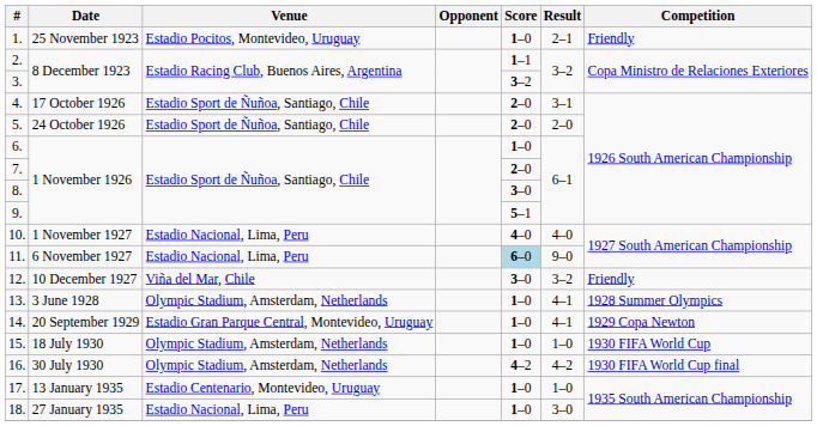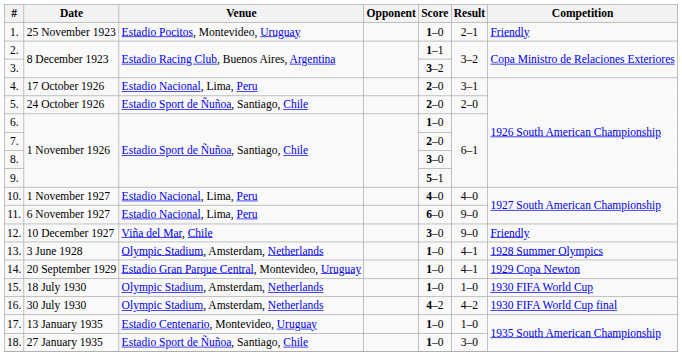4. | Venue: Estadio Sport de Ñuñoa, Santiago, Chile -> Estadio Nacional, Lima, Peru
11. | Score: lightblue background -> no background
12. | Result: 3–2 -> 9–0
18. | Venue: Estadio Nacional, Lima, Peru -> Estadio Sport de Ñuñoa, Santiago, Chile
